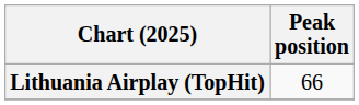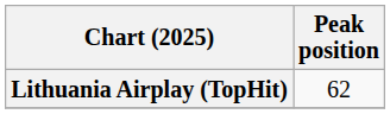Lithuania Airplay (TopHit) | Peak position: 66 -> 62
